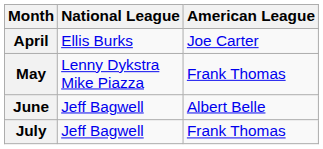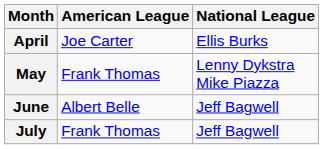columns swapped: American League <-> National League
